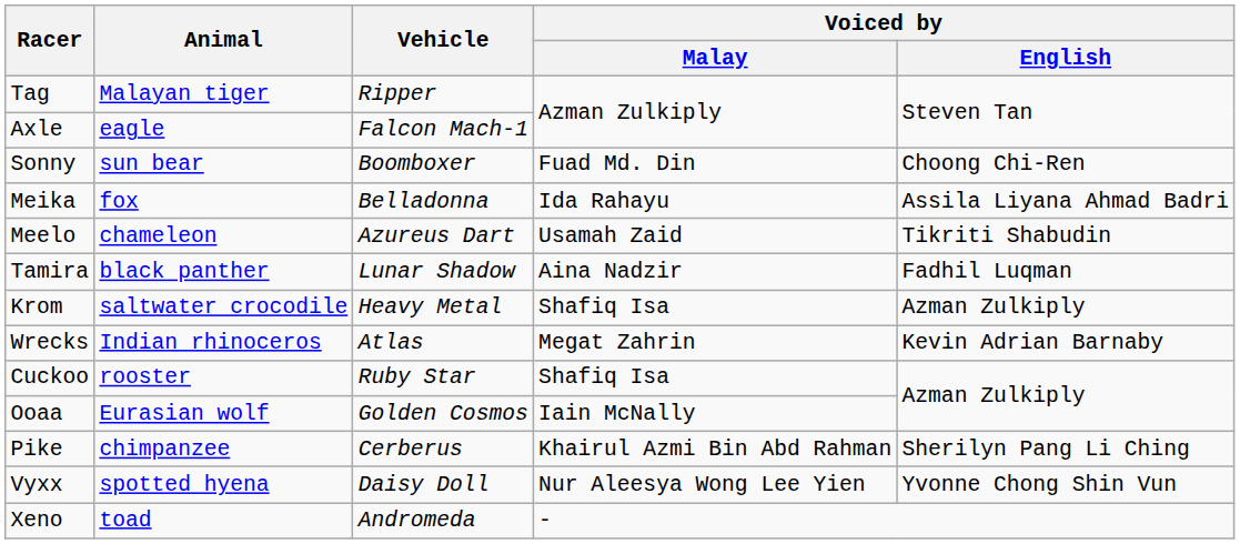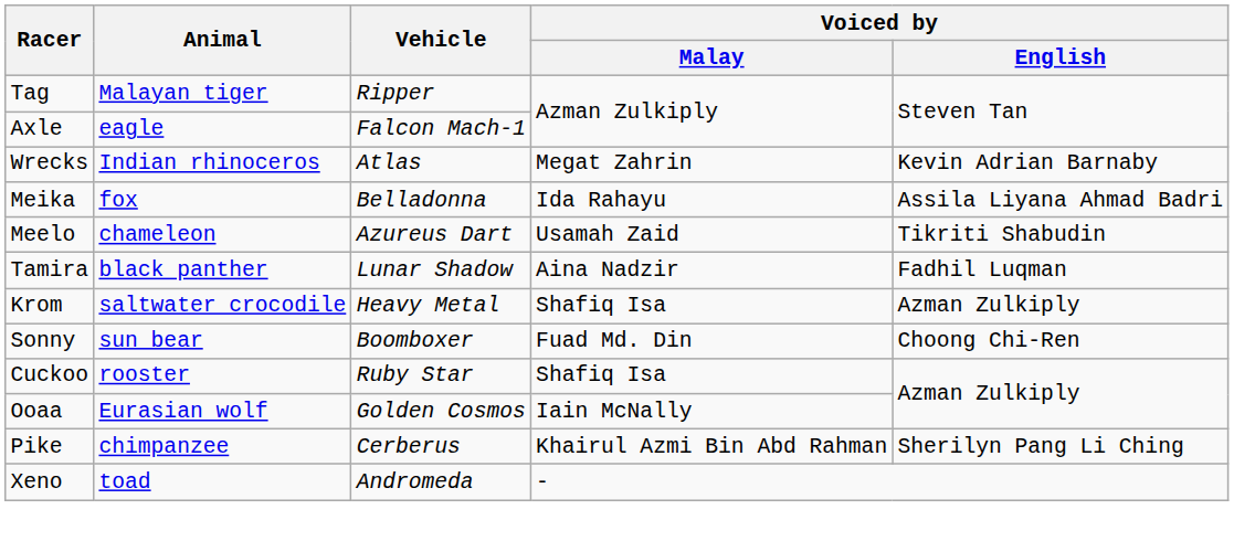rows swapped: Sonny <-> Wrecks
- row: Vyxx | spotted hyena | Daisy Doll | Nur Aleesya Wong Lee Yien | Yvonne Chong Shin Vun
